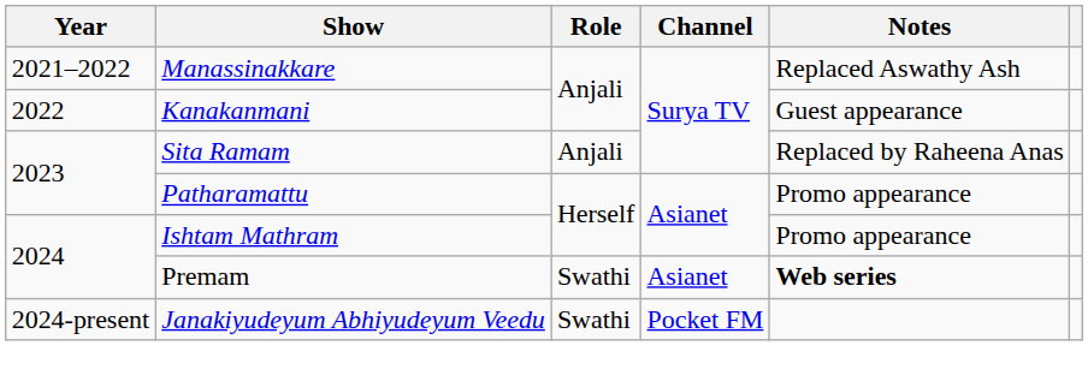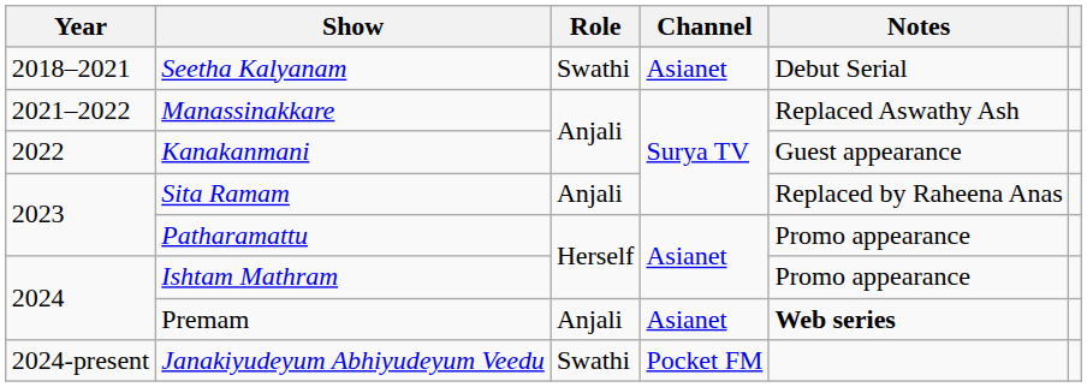+ row: 2018–2021 | Seetha Kalyanam | Swathi | Asianet | Debut Serial
Premam | Role: Swathi -> Anjali
